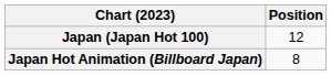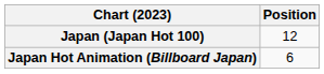Japan Hot Animation (Billboard Japan) | Position: 8 -> 6
